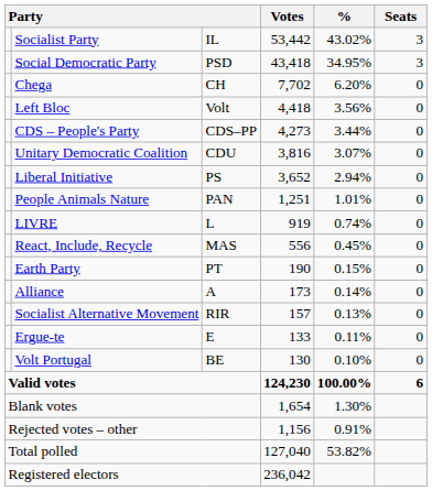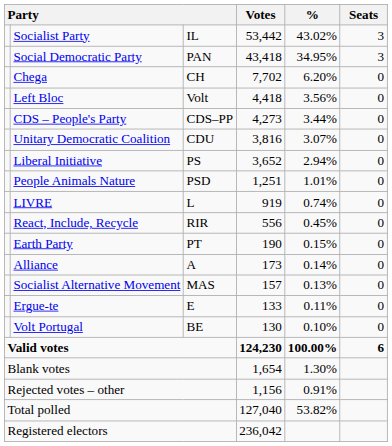Social Democratic Party | column 3: PSD -> PAN
People Animals Nature | column 3: PAN -> PSD
React, Include, Recycle | column 3: MAS -> RIR
Socialist Alternative Movement | column 3: RIR -> MAS
